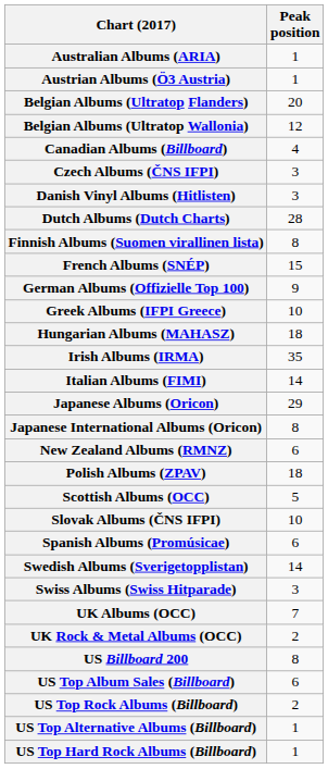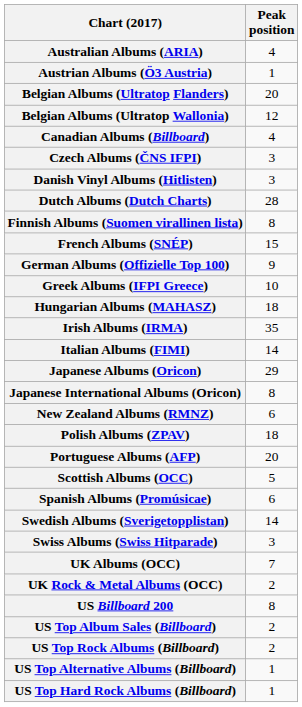Australian Albums (ARIA) | Peak position: 1 -> 4
+ row: Portuguese Albums (AFP) | 20
- row: Slovak Albums (ČNS IFPI) | 10
US Top Album Sales (Billboard) | Peak position: 6 -> 2
